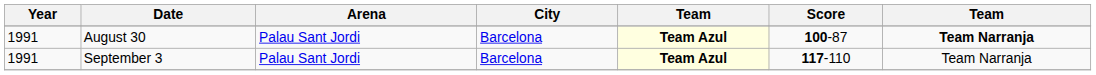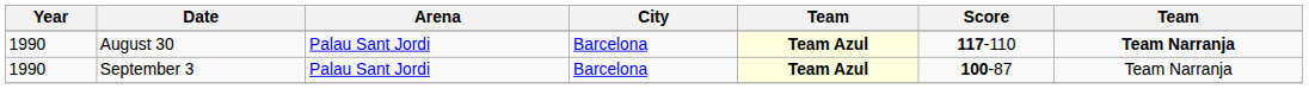August 30 | Year: 1991 -> 1990
August 30 | Score: 100-87 -> 117-110
September 3 | Year: 1991 -> 1990
September 3 | Score: 117-110 -> 100-87
